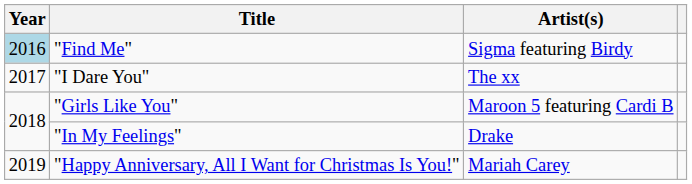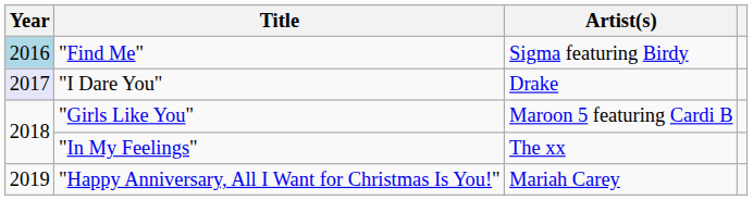"I Dare You" | Year: no background -> lavender background
"I Dare You" | Artist(s): The xx -> Drake
"In My Feelings" | Artist(s): Drake -> The xx
